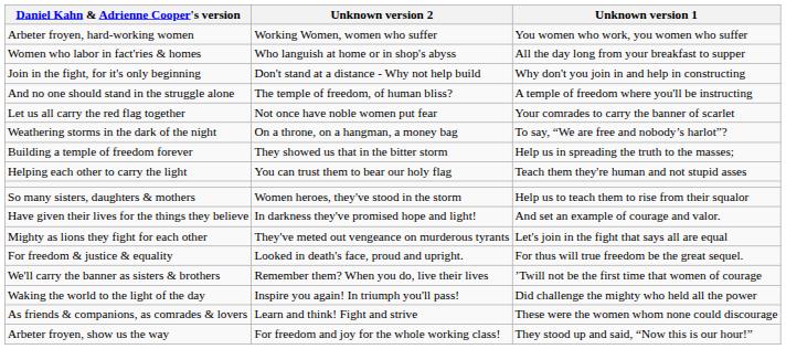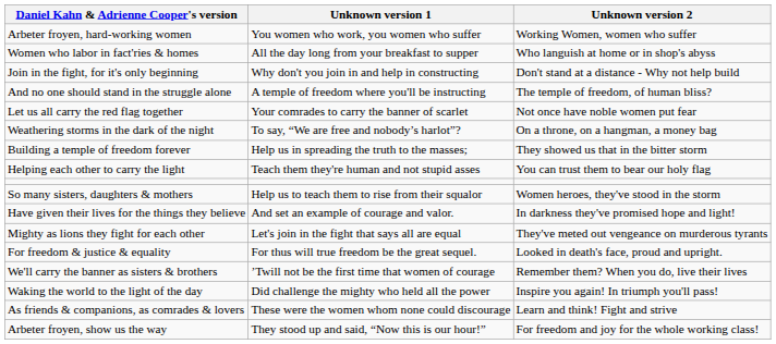columns swapped: Unknown version 1 <-> Unknown version 2
